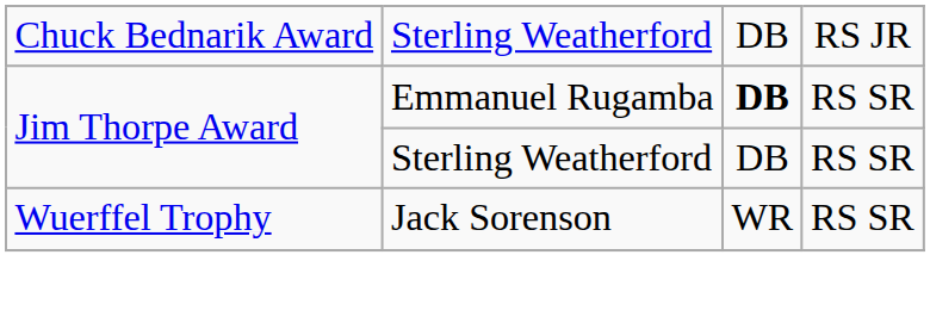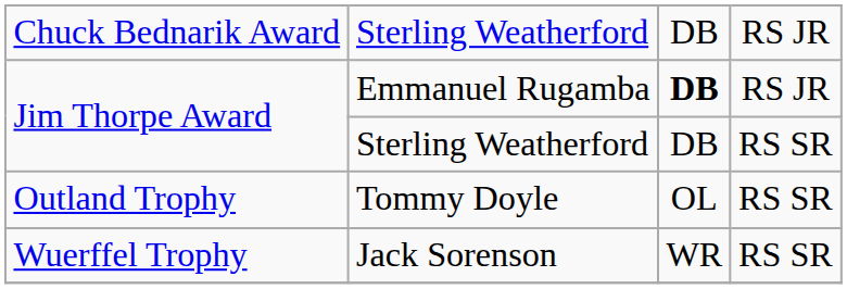Emmanuel Rugamba | column 4: RS SR -> RS JR
+ row: Outland Trophy | Tommy Doyle | OL | RS SR
